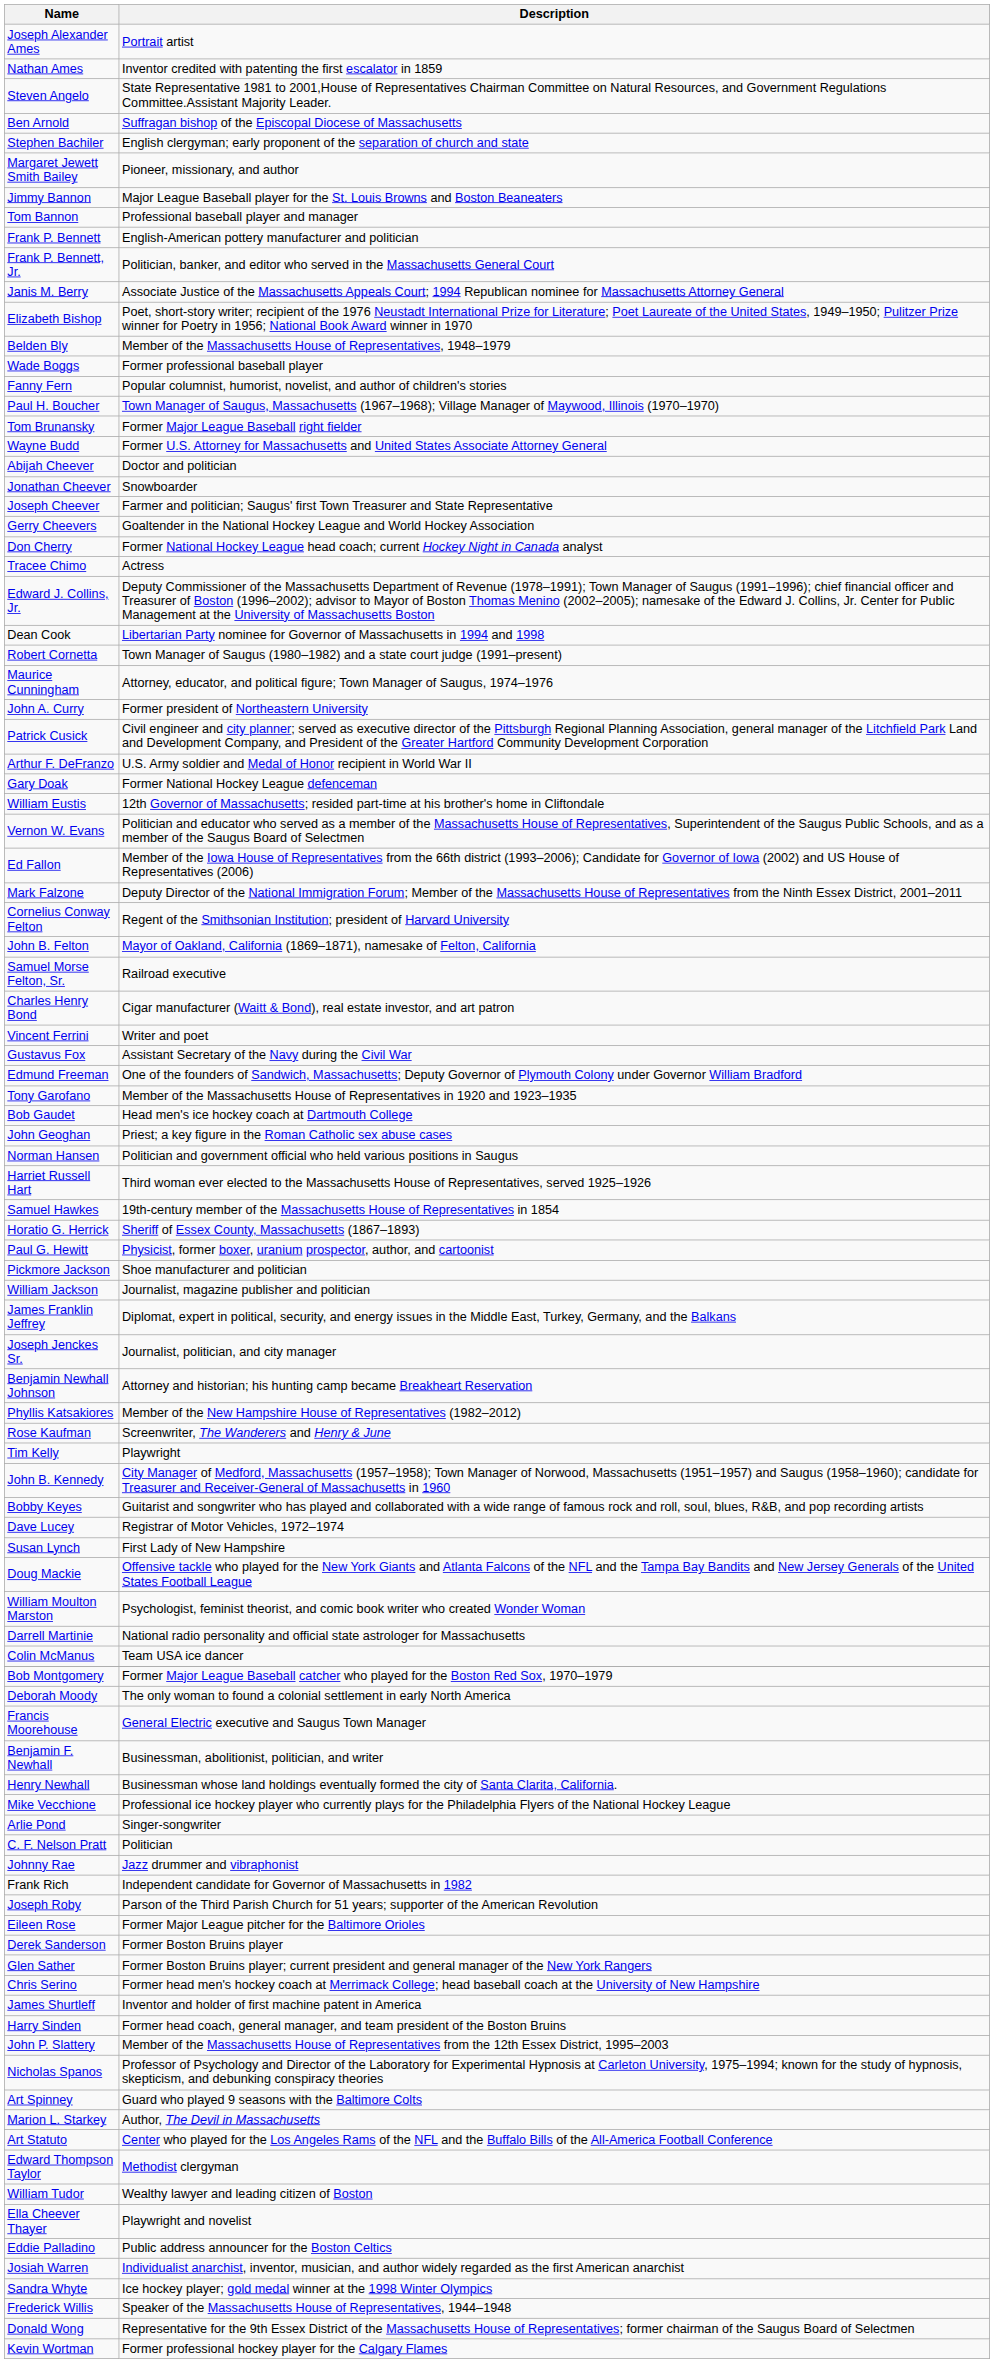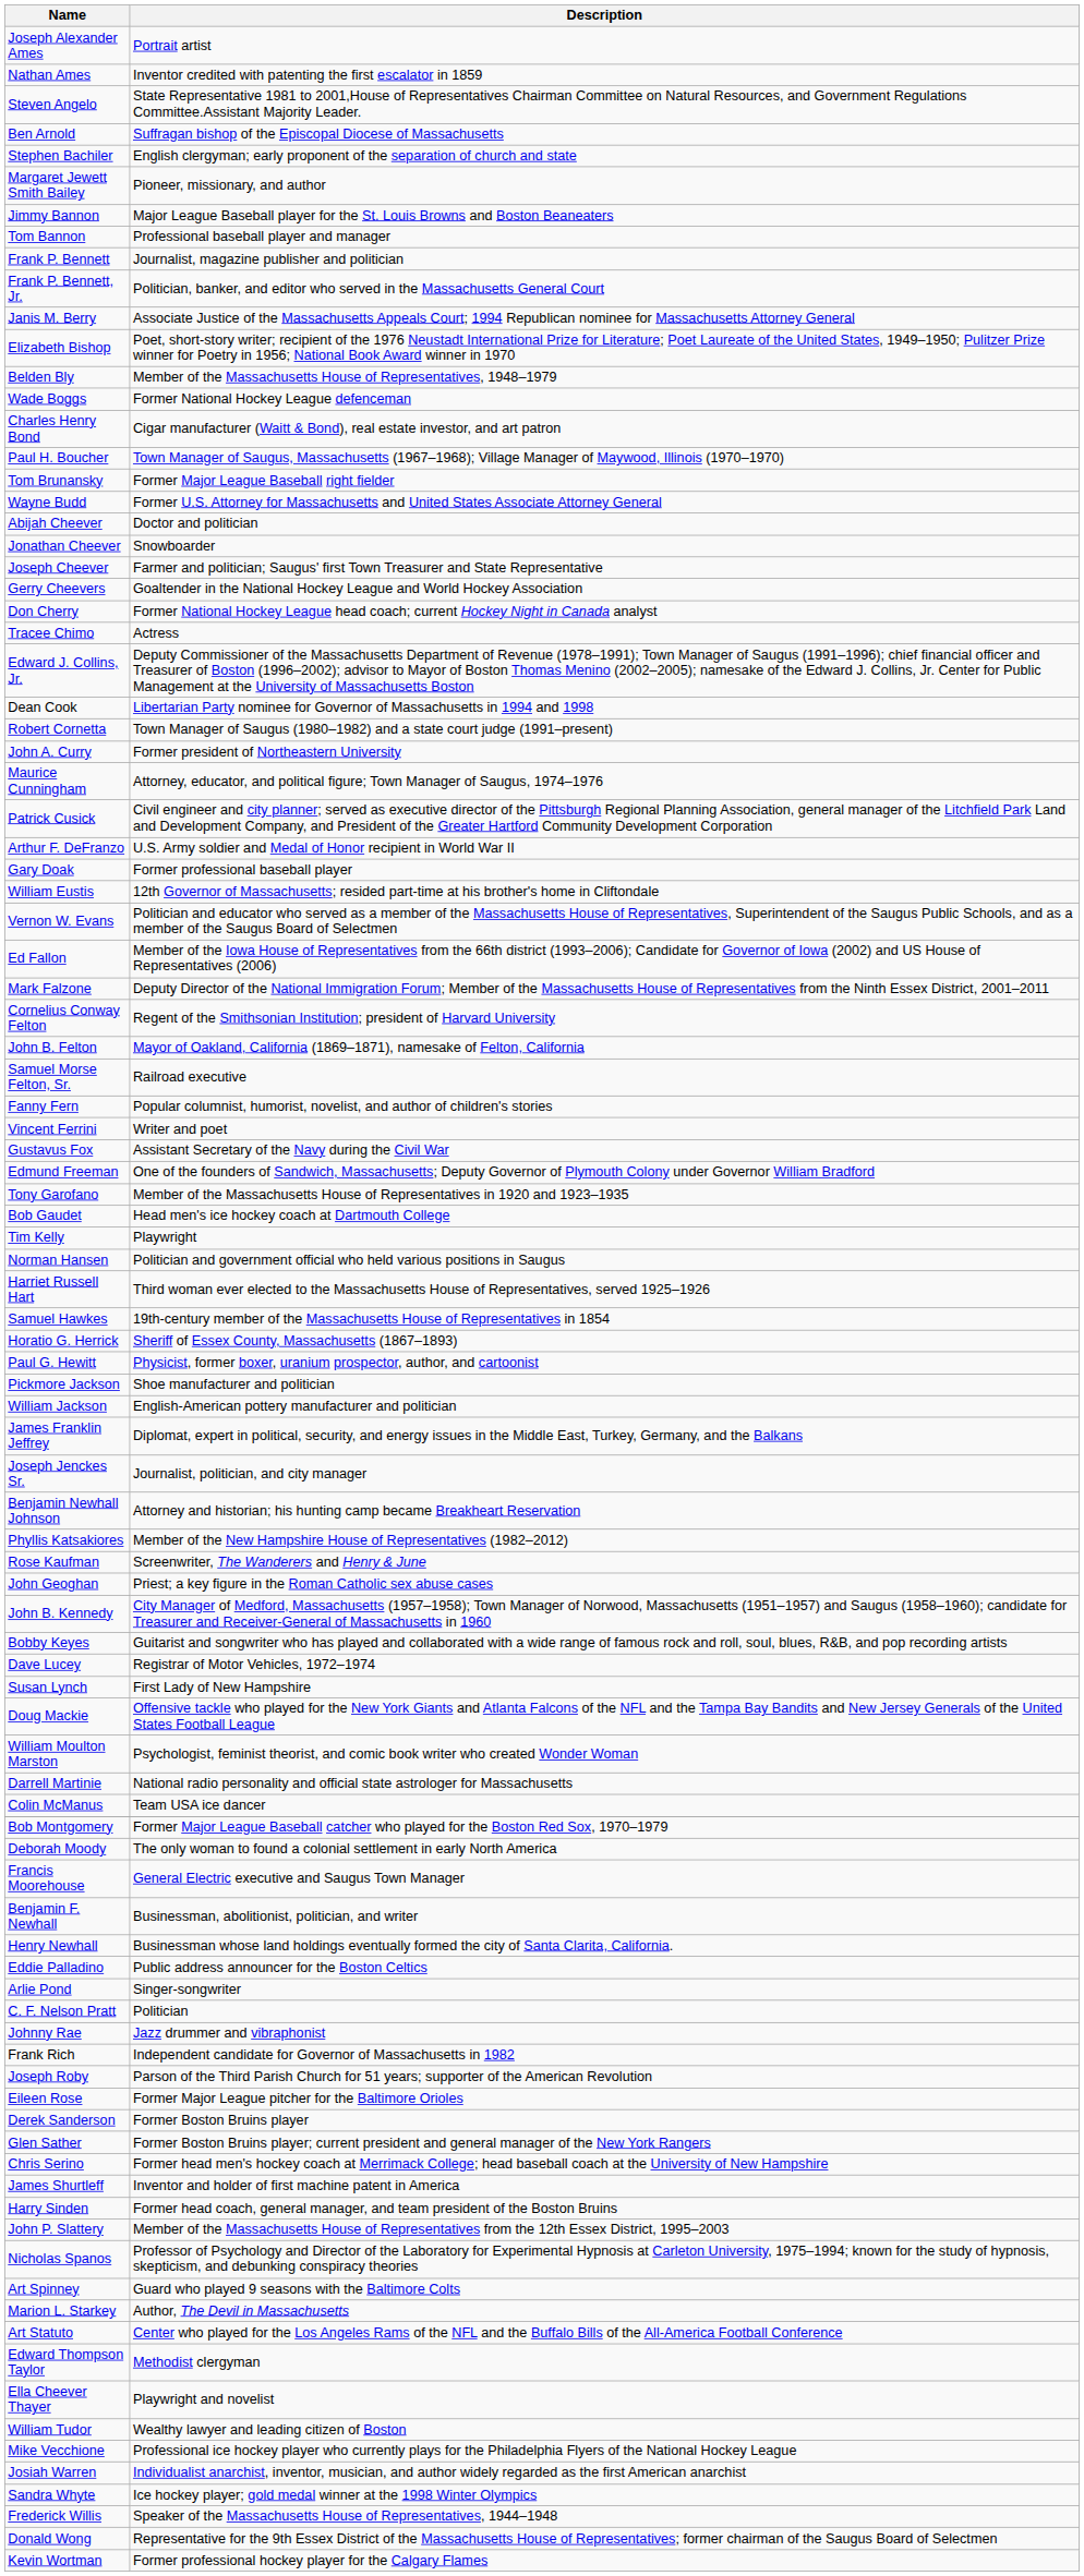Frank P. Bennett | Description: English-American pottery manufacturer and politician -> Journalist, magazine publisher and politician
Wade Boggs | Description: Former professional baseball player -> Former National Hockey League defenceman
rows swapped: Charles Henry Bond <-> Fanny Fern
rows swapped: Maurice Cunningham <-> John A. Curry
Gary Doak | Description: Former National Hockey League defenceman -> Former professional baseball player
rows swapped: John Geoghan <-> Tim Kelly
William Jackson | Description: Journalist, magazine publisher and politician -> English-American pottery manufacturer and politician
rows swapped: Eddie Palladino <-> Mike Vecchione
rows swapped: Ella Cheever Thayer <-> William Tudor
